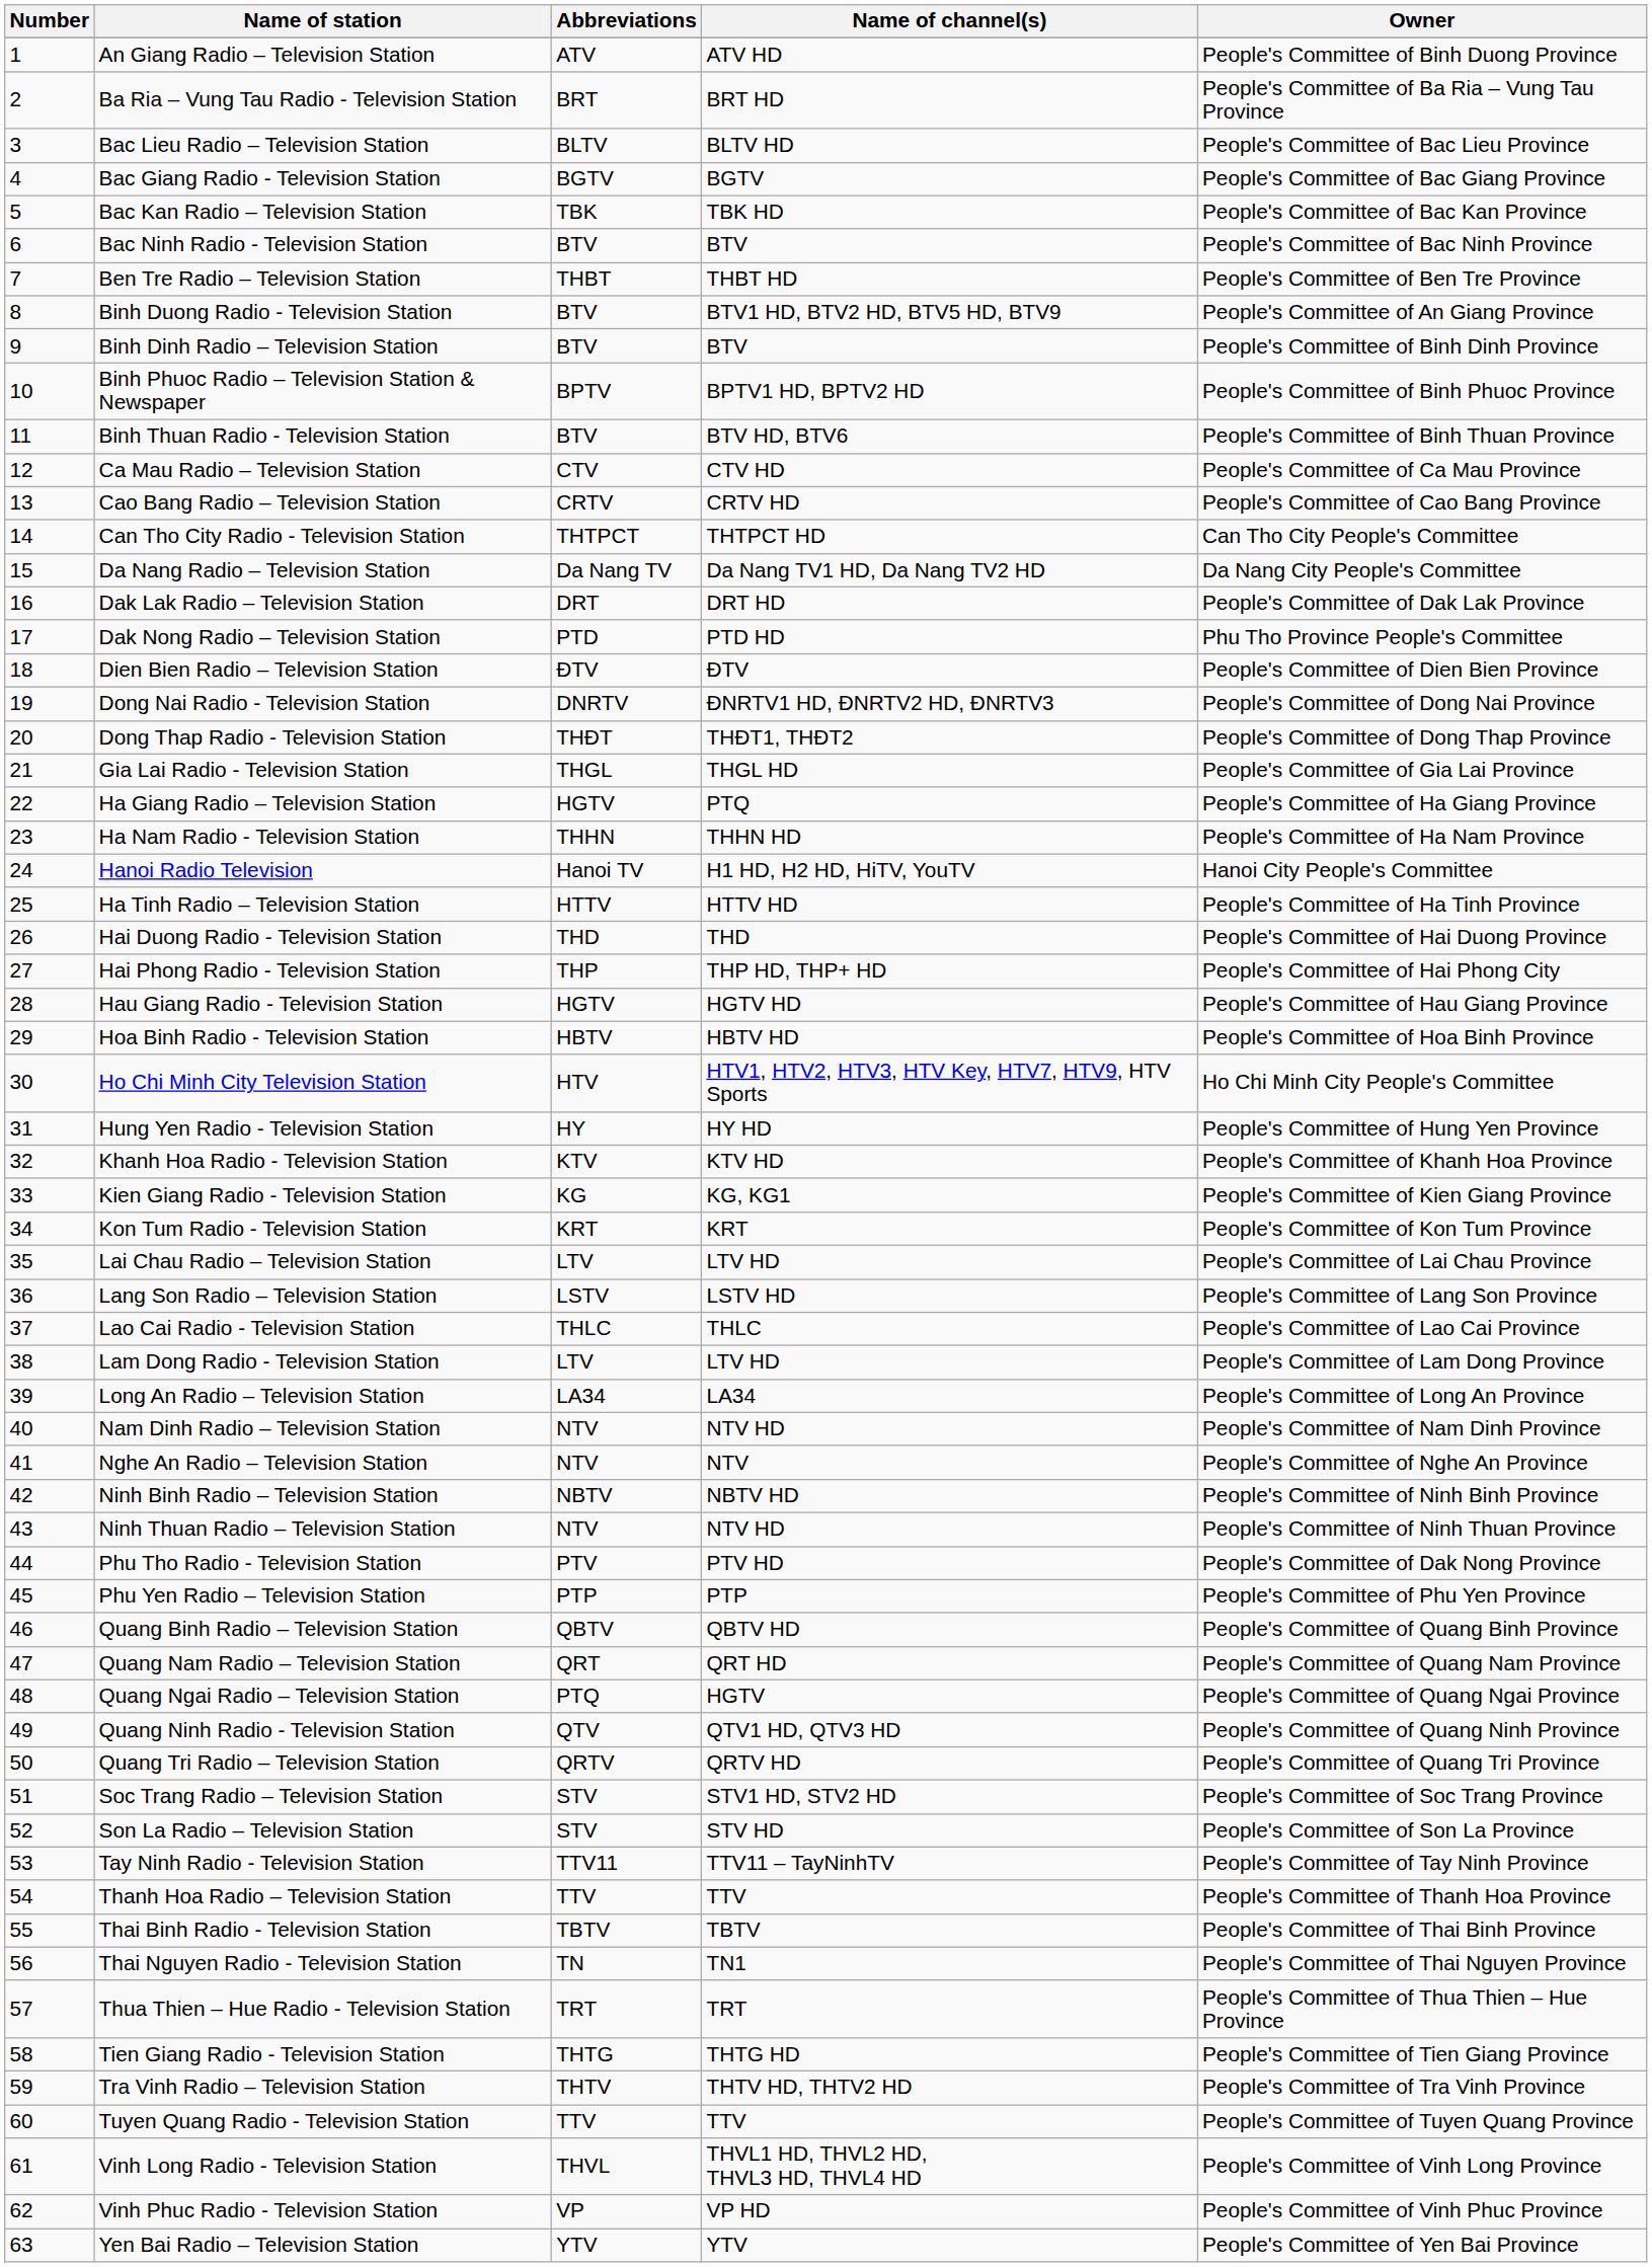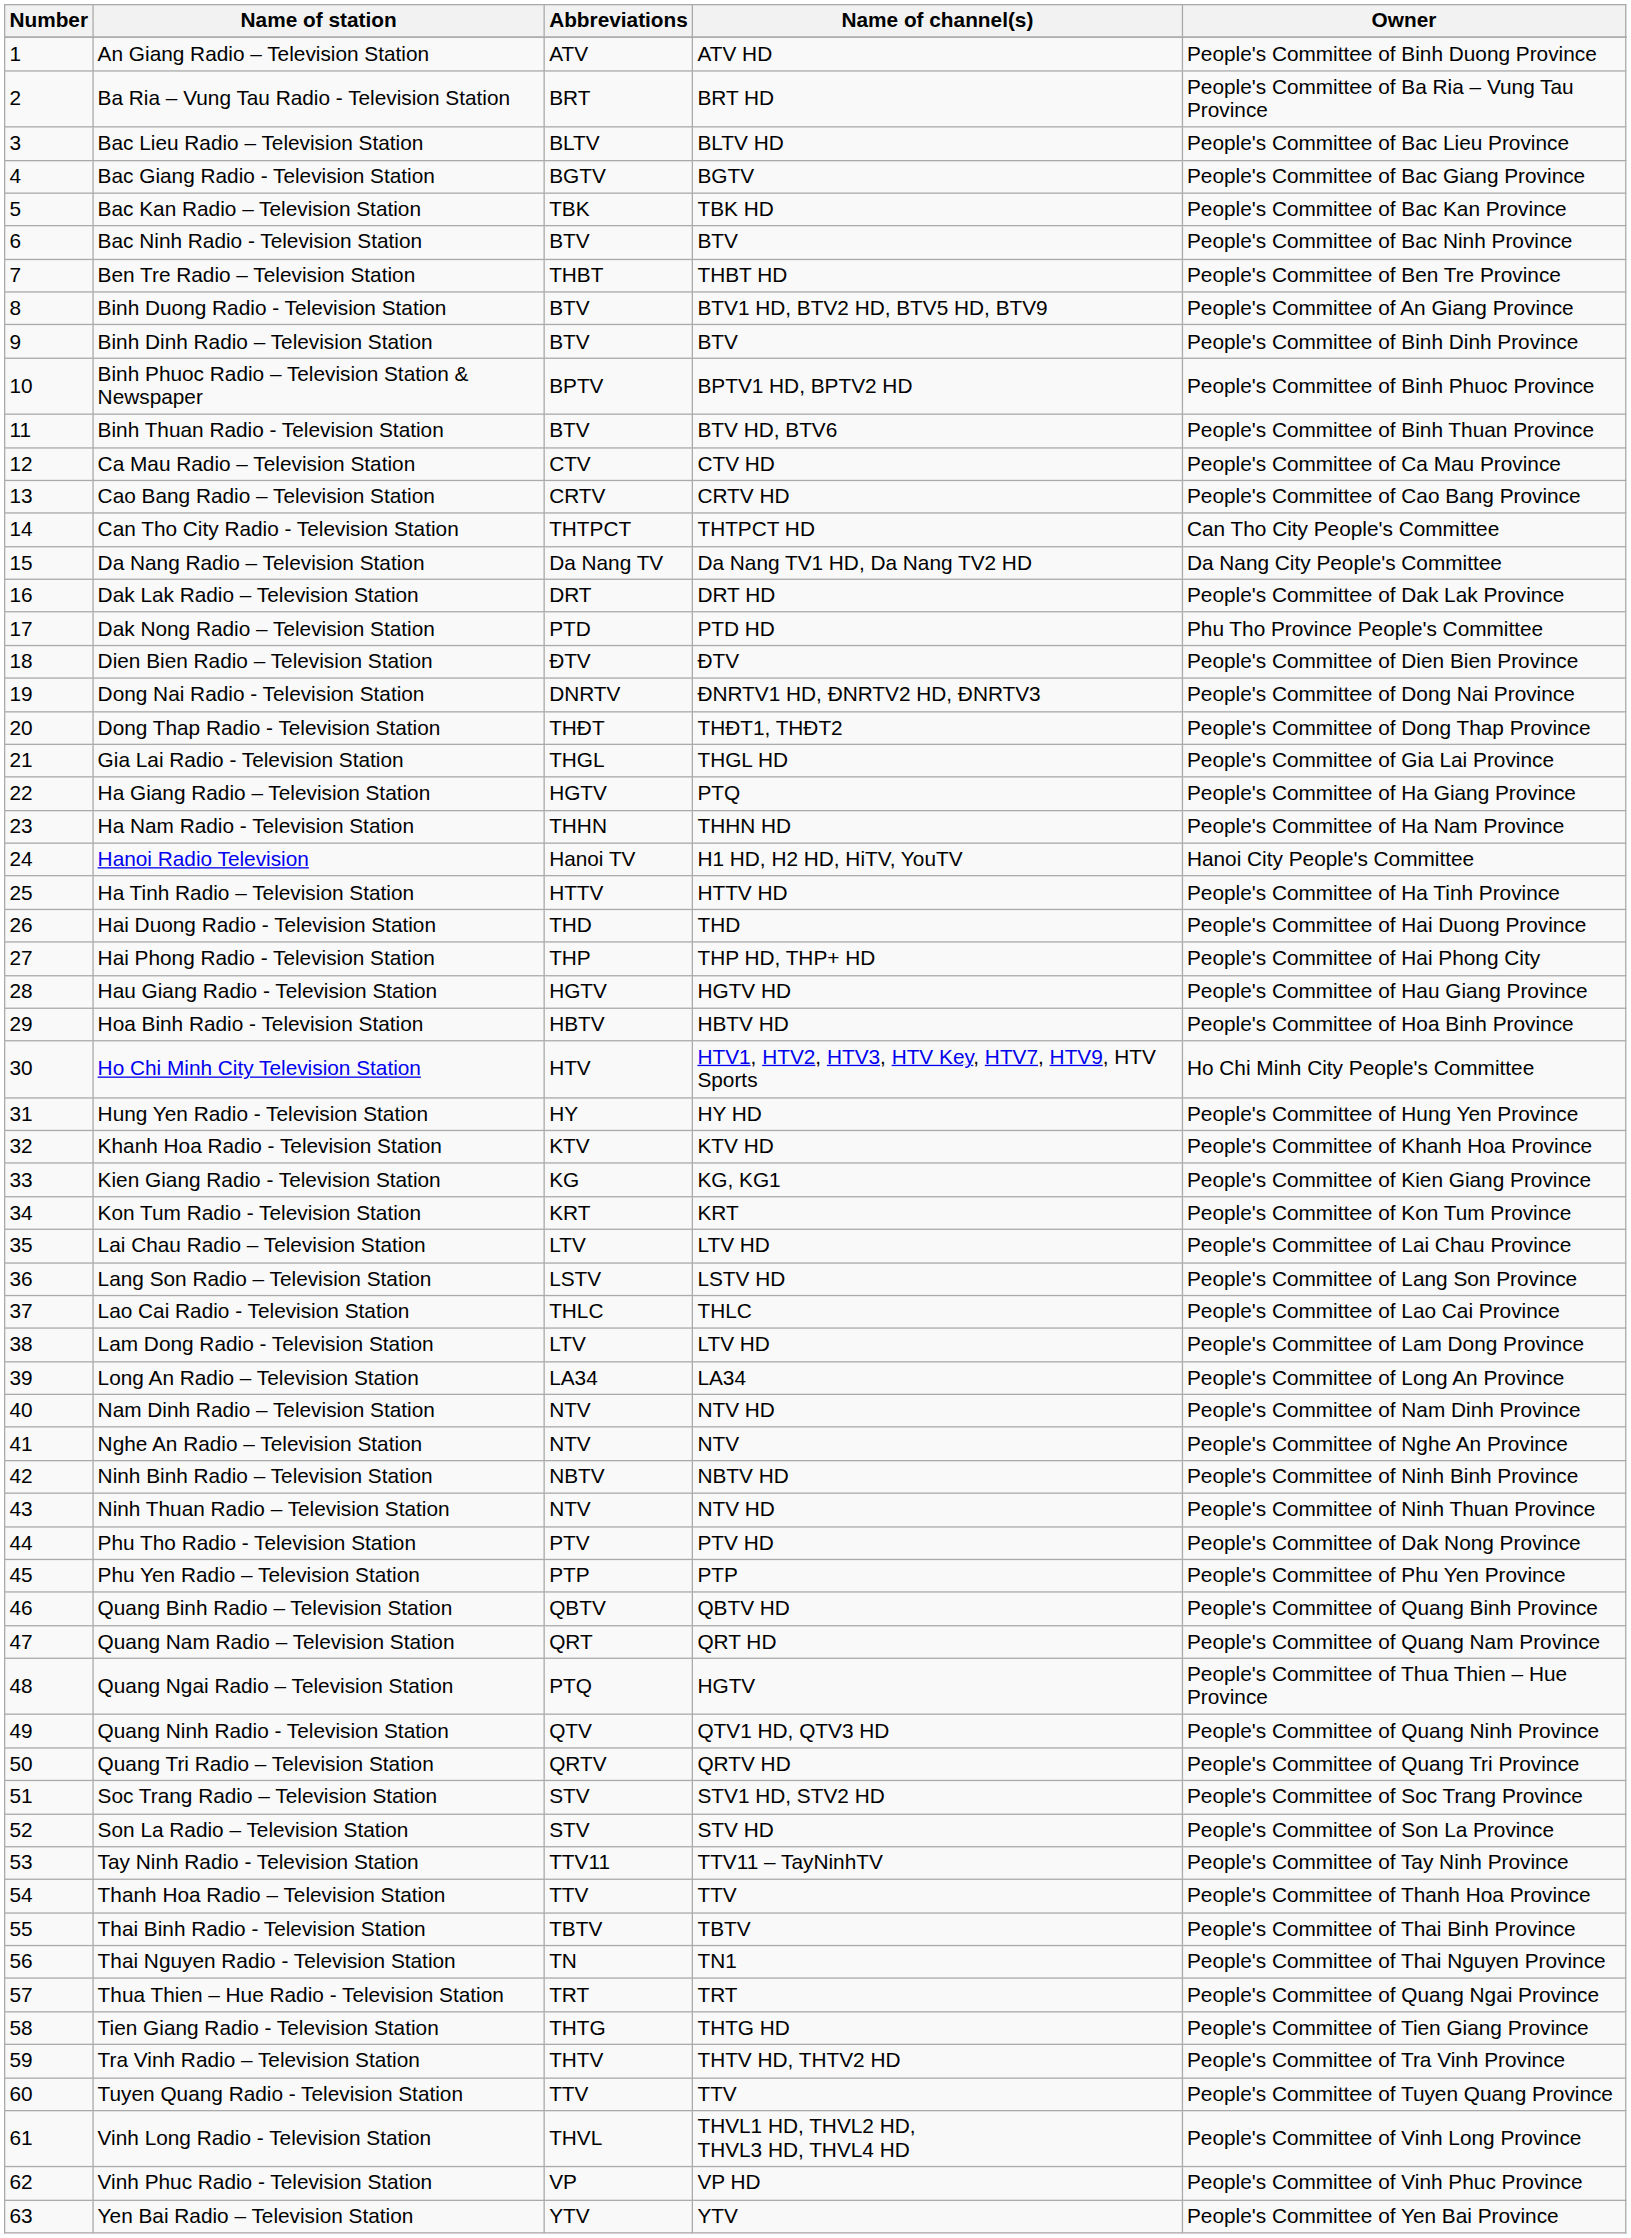Quang Ngai Radio – Television Station | Owner: People's Committee of Quang Ngai Province -> People's Committee of Thua Thien – Hue Province
Thua Thien – Hue Radio - Television Station | Owner: People's Committee of Thua Thien – Hue Province -> People's Committee of Quang Ngai Province
